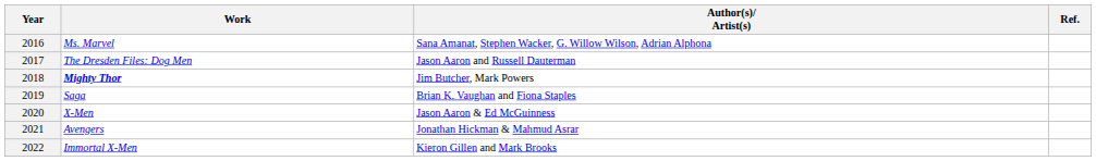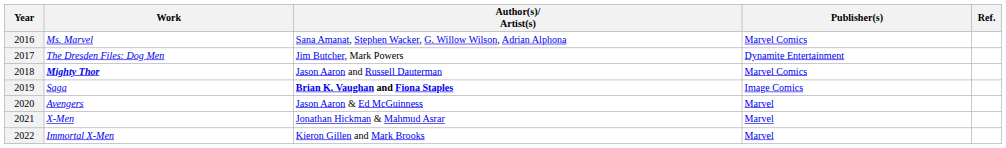+ column: Publisher(s) | Marvel Comics | Dynamite Entertainment | Marvel Comics | Image Comics | Marvel | Marvel | Marvel
2017 | Author(s)/ Artist(s): Jason Aaron and Russell Dauterman -> Jim Butcher, Mark Powers
2018 | Author(s)/ Artist(s): Jim Butcher, Mark Powers -> Jason Aaron and Russell Dauterman
2019 | Author(s)/ Artist(s): normal -> bold
2020 | Work: X-Men -> Avengers
2021 | Work: Avengers -> X-Men
